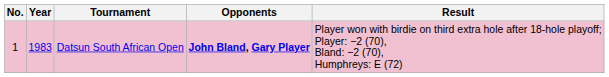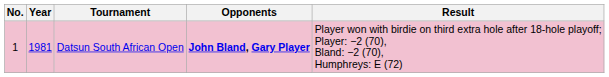Datsun South African Open | Year: 1983 -> 1981
